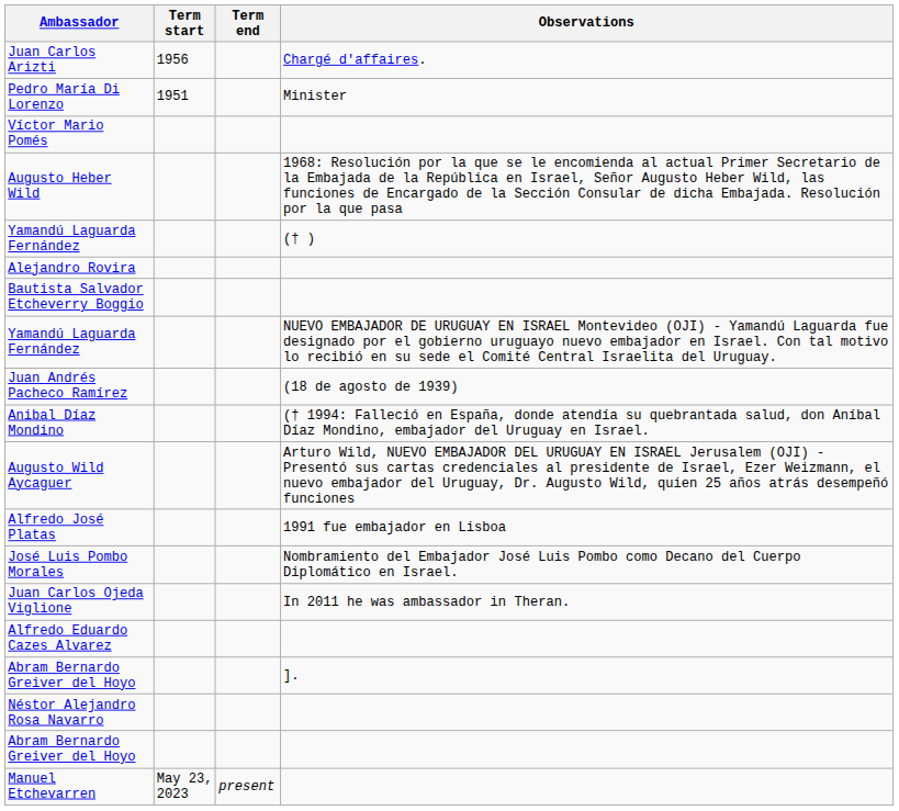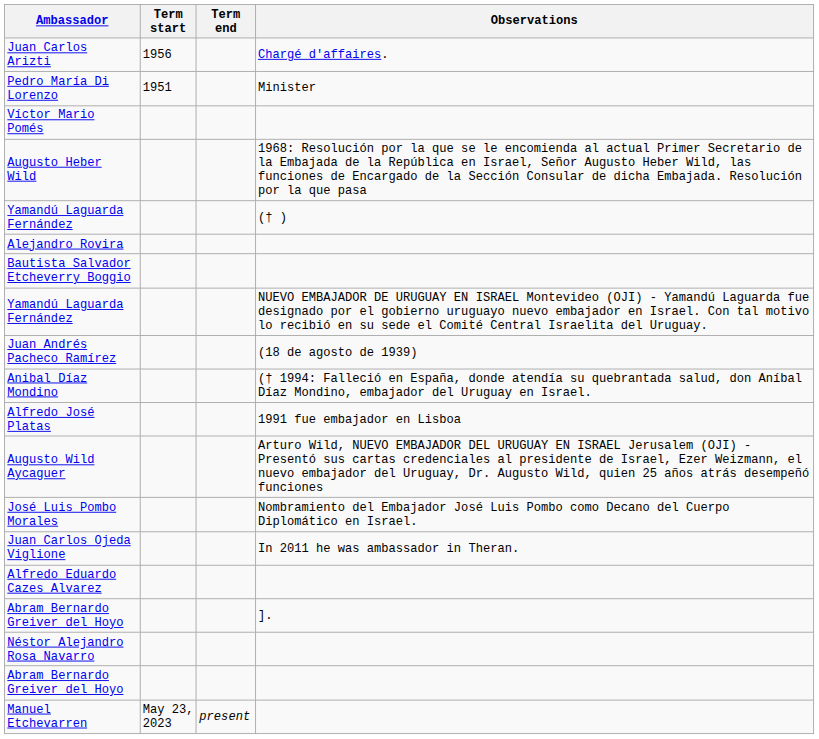rows swapped: Augusto Wild Aycaguer <-> Alfredo José Platas
